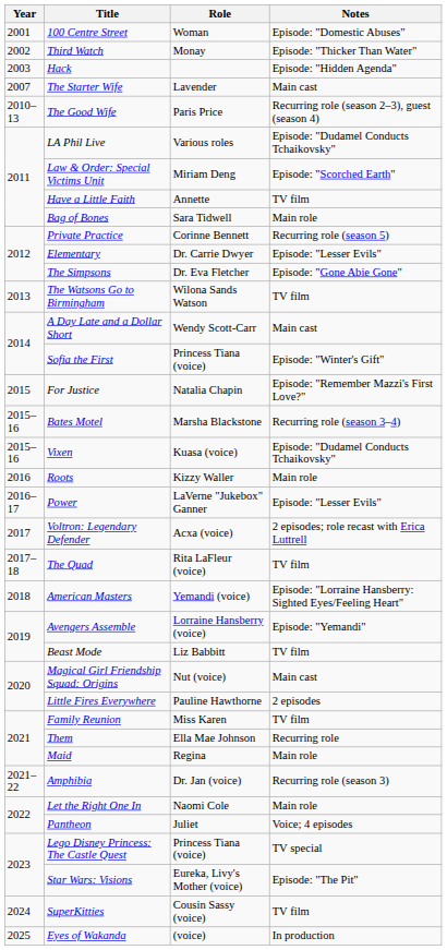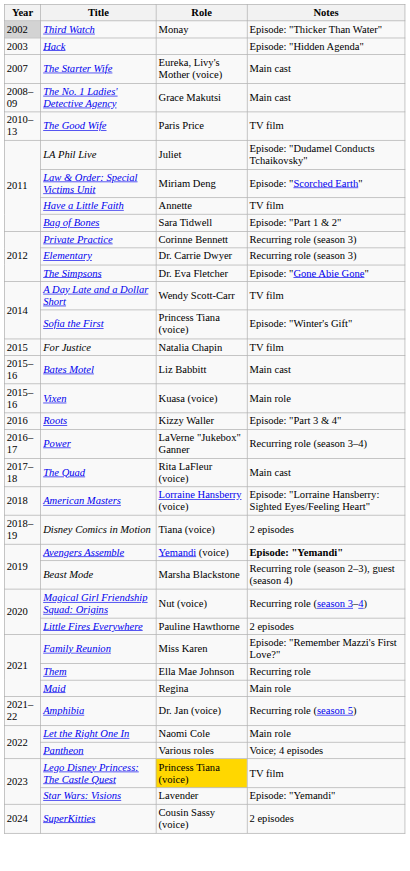- row: 2001 | 100 Centre Street | Woman | Episode: "Domestic Abuses"
Third Watch | Year: no background -> lightgrey background
The Starter Wife | Role: Lavender -> Eureka, Livy's Mother (voice)
+ row: 2008–09 | The No. 1 Ladies' Detective Agency | Grace Makutsi | Main cast
The Good Wife | Notes: Recurring role (season 2–3), guest (season 4) -> TV film
LA Phil Live | Role: Various roles -> Juliet
Bag of Bones | Notes: Main role -> Episode: "Part 1 & 2"
Private Practice | Notes: Recurring role (season 5) -> Recurring role (season 3)
Elementary | Notes: Episode: "Lesser Evils" -> Recurring role (season 3)
- row: 2013 | The Watsons Go to Birmingham | Wilona Sands Watson | TV film
A Day Late and a Dollar Short | Notes: Main cast -> TV film
For Justice | Notes: Episode: "Remember Mazzi's First Love?" -> TV film
Bates Motel | Role: Marsha Blackstone -> Liz Babbitt
Bates Motel | Notes: Recurring role (season 3–4) -> Main cast
Vixen | Notes: Episode: "Dudamel Conducts Tchaikovsky" -> Main role
Roots | Notes: Main role -> Episode: "Part 3 & 4"
Power | Notes: Episode: "Lesser Evils" -> Recurring role (season 3–4)
- row: 2017 | Voltron: Legendary Defender | Acxa (voice) | 2 episodes; role recast with Erica Luttrell
The Quad | Notes: TV film -> Main cast
American Masters | Role: Yemandi (voice) -> Lorraine Hansberry (voice)
+ row: 2018–19 | Disney Comics in Motion | Tiana (voice) | 2 episodes
Avengers Assemble | Role: Lorraine Hansberry (voice) -> Yemandi (voice)
Avengers Assemble | Notes: normal -> bold
Beast Mode | Role: Liz Babbitt -> Marsha Blackstone
Beast Mode | Notes: TV film -> Recurring role (season 2–3), guest (season 4)
Magical Girl Friendship Squad: Origins | Notes: Main cast -> Recurring role (season 3–4)
Family Reunion | Notes: TV film -> Episode: "Remember Mazzi's First Love?"
Amphibia | Notes: Recurring role (season 3) -> Recurring role (season 5)
Pantheon | Role: Juliet -> Various roles
Lego Disney Princess: The Castle Quest | Role: no background -> gold background
Lego Disney Princess: The Castle Quest | Notes: TV special -> TV film
Star Wars: Visions | Role: Eureka, Livy's Mother (voice) -> Lavender
Star Wars: Visions | Notes: Episode: "The Pit" -> Episode: "Yemandi"
SuperKitties | Notes: TV film -> 2 episodes
- row: 2025 | Eyes of Wakanda | (voice) | In production
